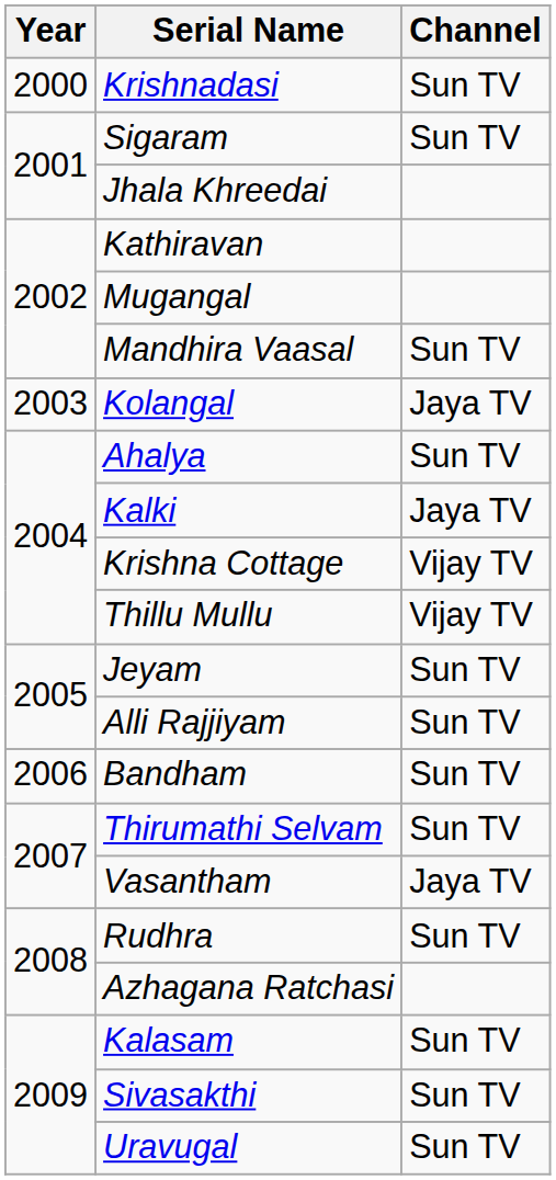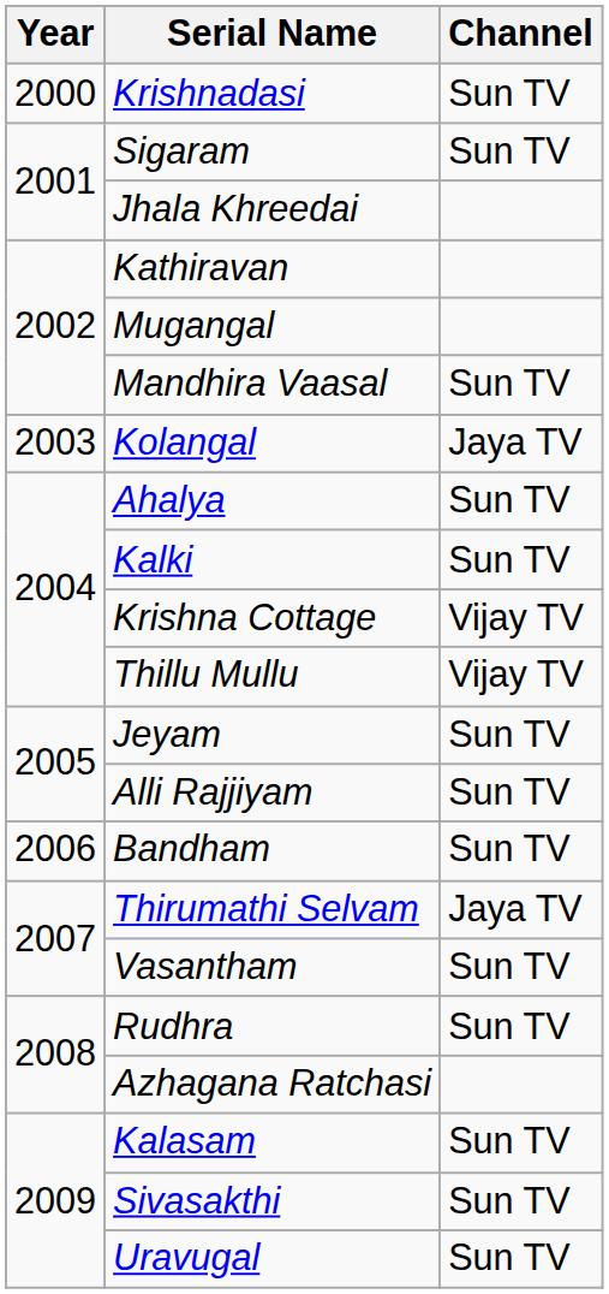Kalki | Channel: Jaya TV -> Sun TV
Thirumathi Selvam | Channel: Sun TV -> Jaya TV
Vasantham | Channel: Jaya TV -> Sun TV
